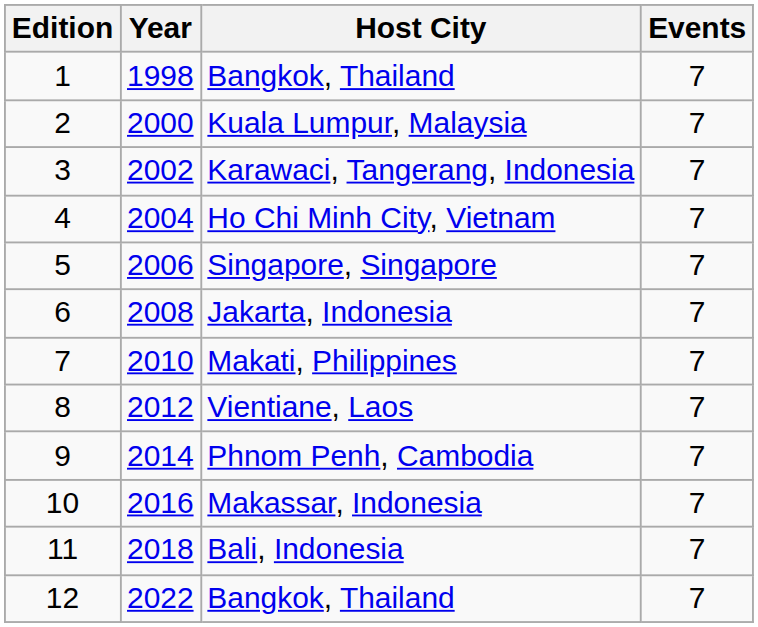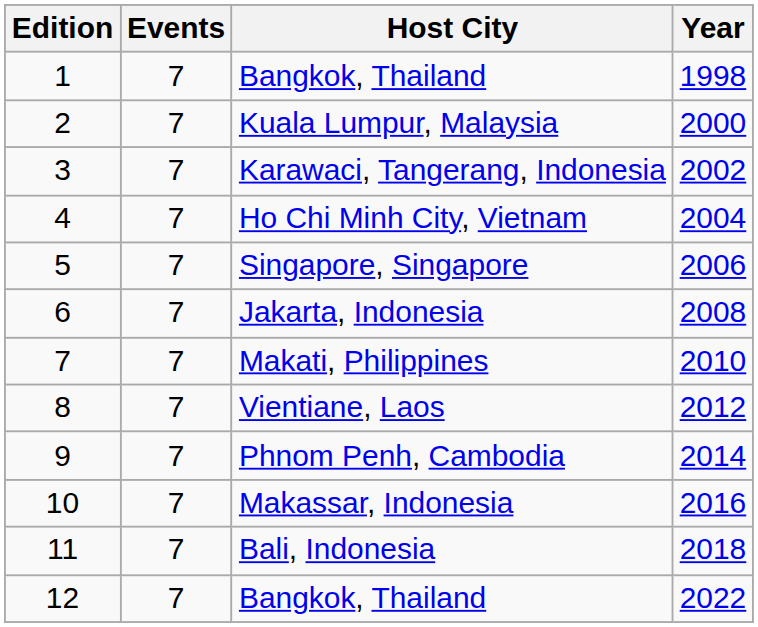columns swapped: Year <-> Events
